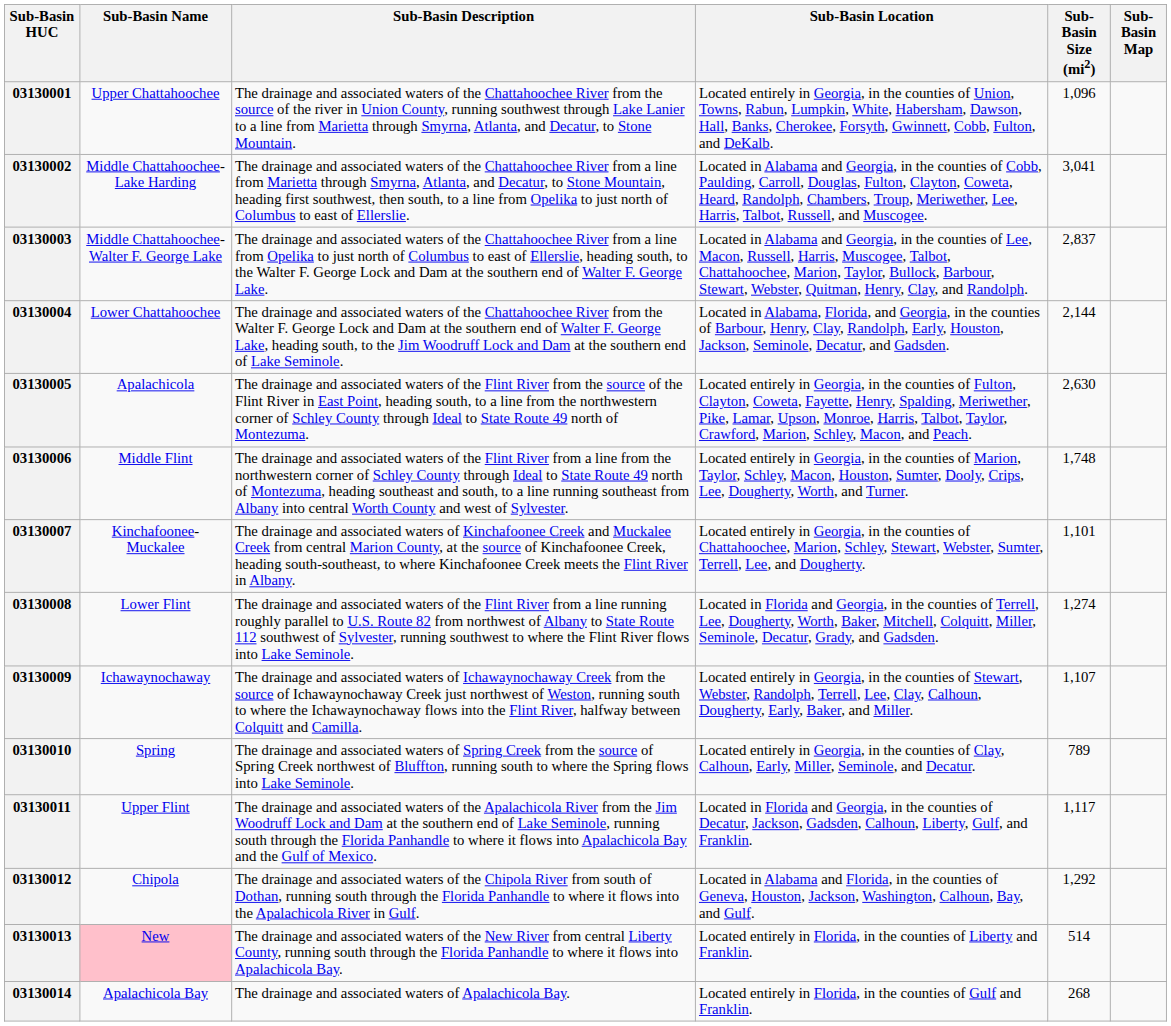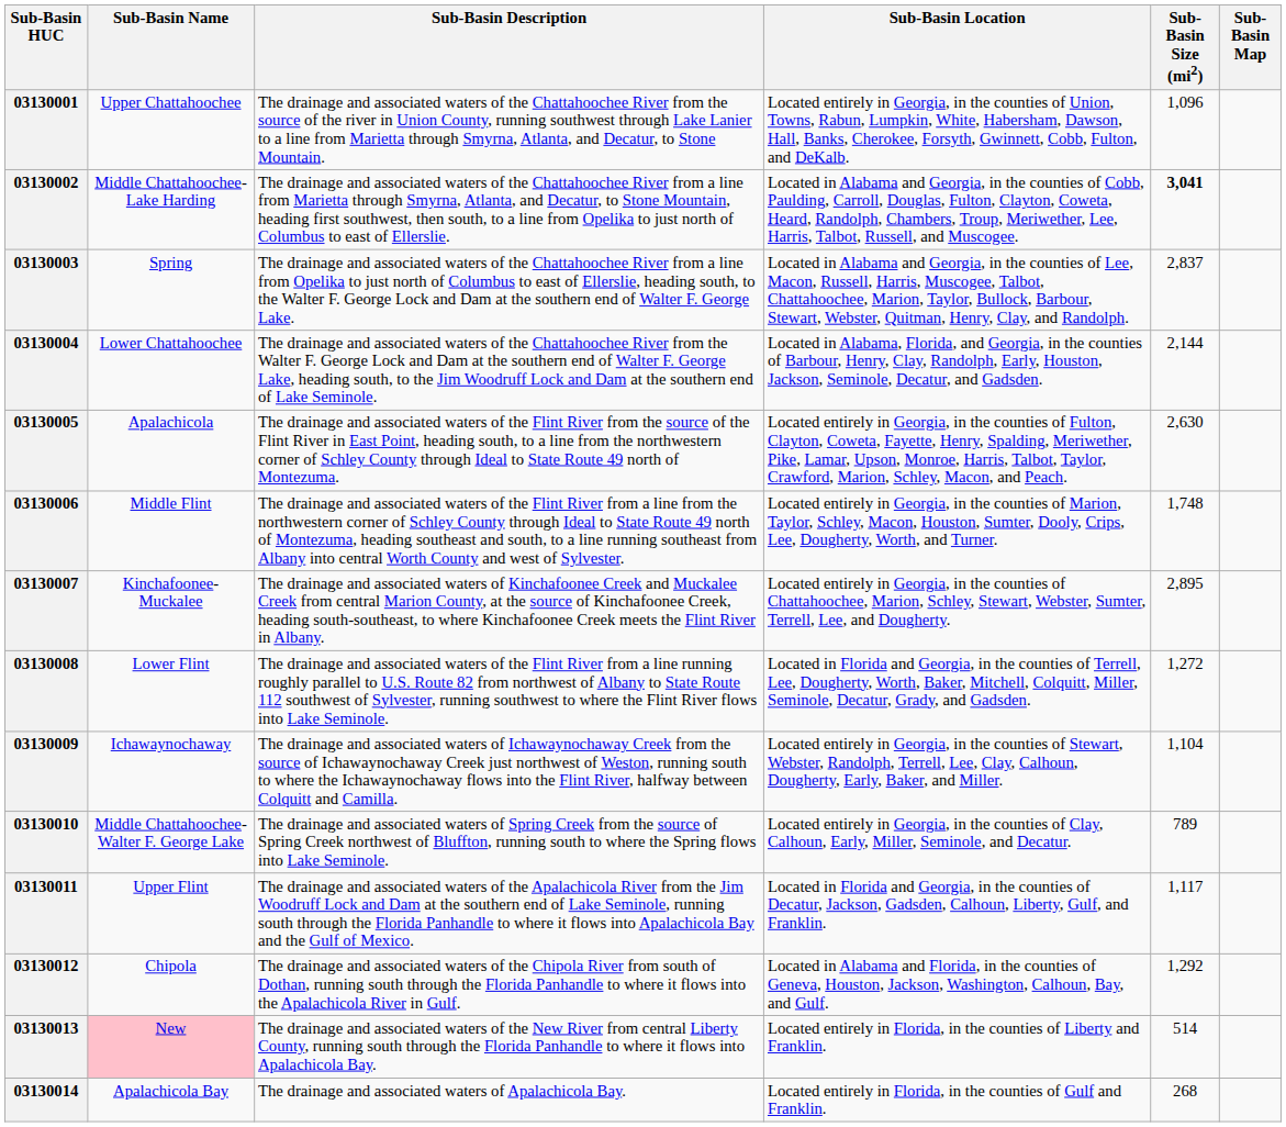03130002 | Sub-Basin Size (mi2): normal -> bold
03130003 | Sub-Basin Name: Middle Chattahoochee-Walter F. George Lake -> Spring
03130007 | Sub-Basin Size (mi2): 1,101 -> 2,895
03130008 | Sub-Basin Size (mi2): 1,274 -> 1,272
03130009 | Sub-Basin Size (mi2): 1,107 -> 1,104
03130010 | Sub-Basin Name: Spring -> Middle Chattahoochee-Walter F. George Lake
